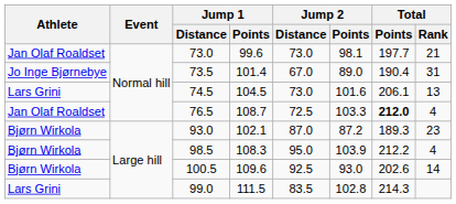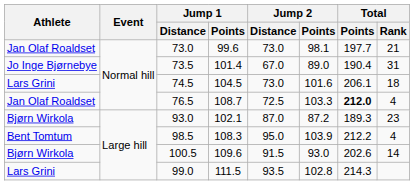74.5 | Total / Rank: 13 -> 18
98.5 | Athlete: Bjørn Wirkola -> Bent Tomtum
100.5 | Jump 2 / Distance: 92.5 -> 91.5
99.0 | Jump 2 / Distance: 83.5 -> 93.5
